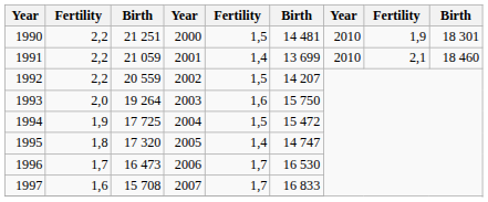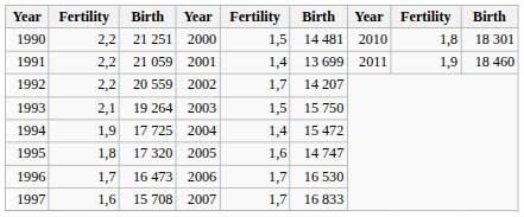1990 | column 8: 1,9 -> 1,8
1991 | column 7: 2010 -> 2011
1991 | column 8: 2,1 -> 1,9
1992 | column 5: 1,5 -> 1,7
1993 | column 2: 2,0 -> 2,1
1993 | column 5: 1,6 -> 1,5
1994 | column 5: 1,5 -> 1,4
1995 | column 5: 1,4 -> 1,6
